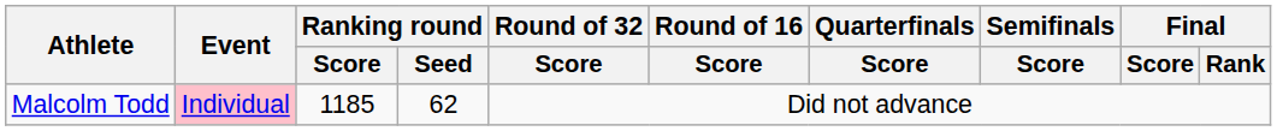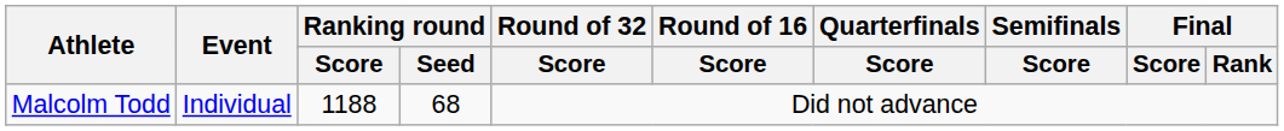Malcolm Todd | Event: pink background -> no background
Malcolm Todd | Ranking round / Score: 1185 -> 1188
Malcolm Todd | Ranking round / Seed: 62 -> 68
